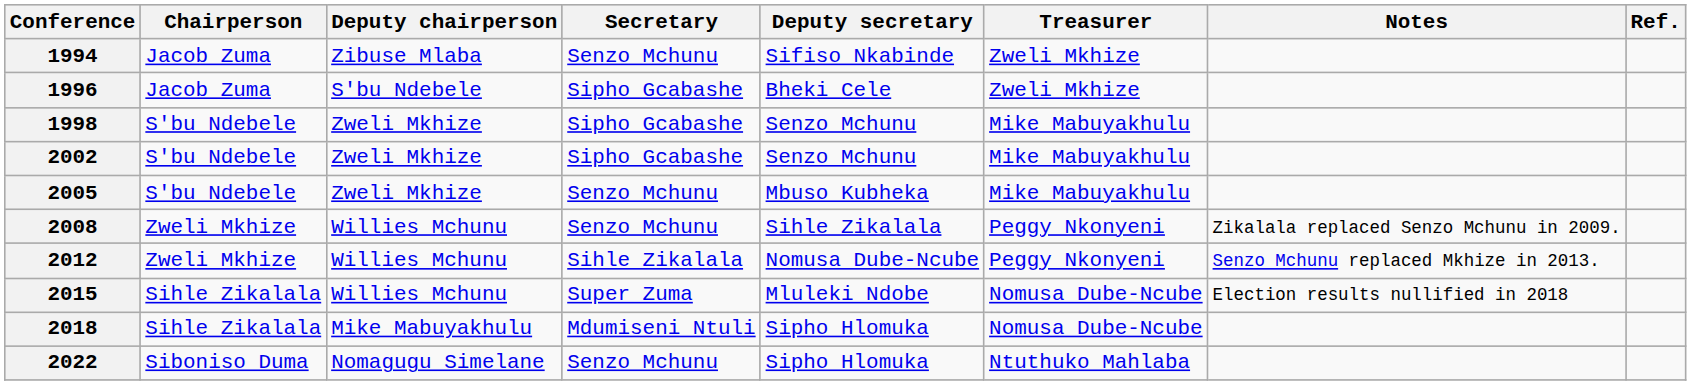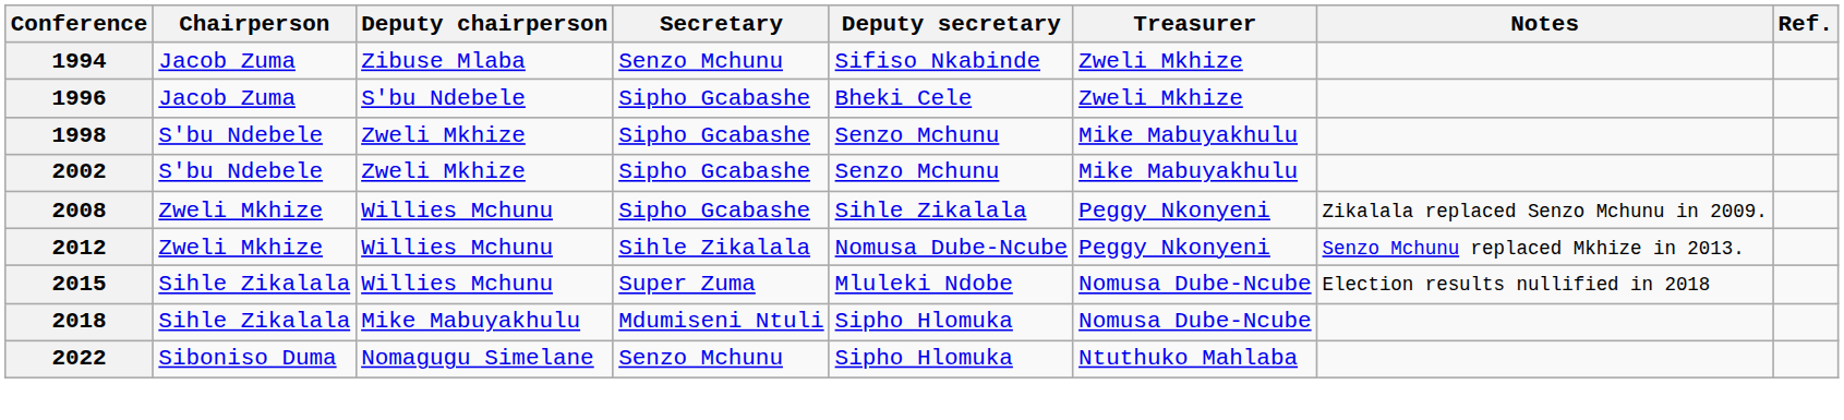- row: 2005 | S'bu Ndebele | Zweli Mkhize | Senzo Mchunu | Mbuso Kubheka | Mike Mabuyakhulu
2008 | Secretary: Senzo Mchunu -> Sipho Gcabashe
